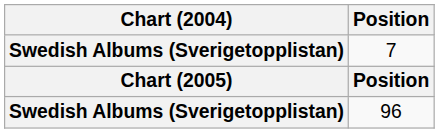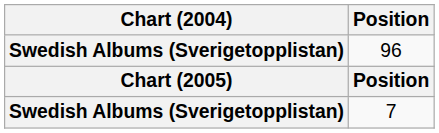rows swapped: 7 <-> 96
